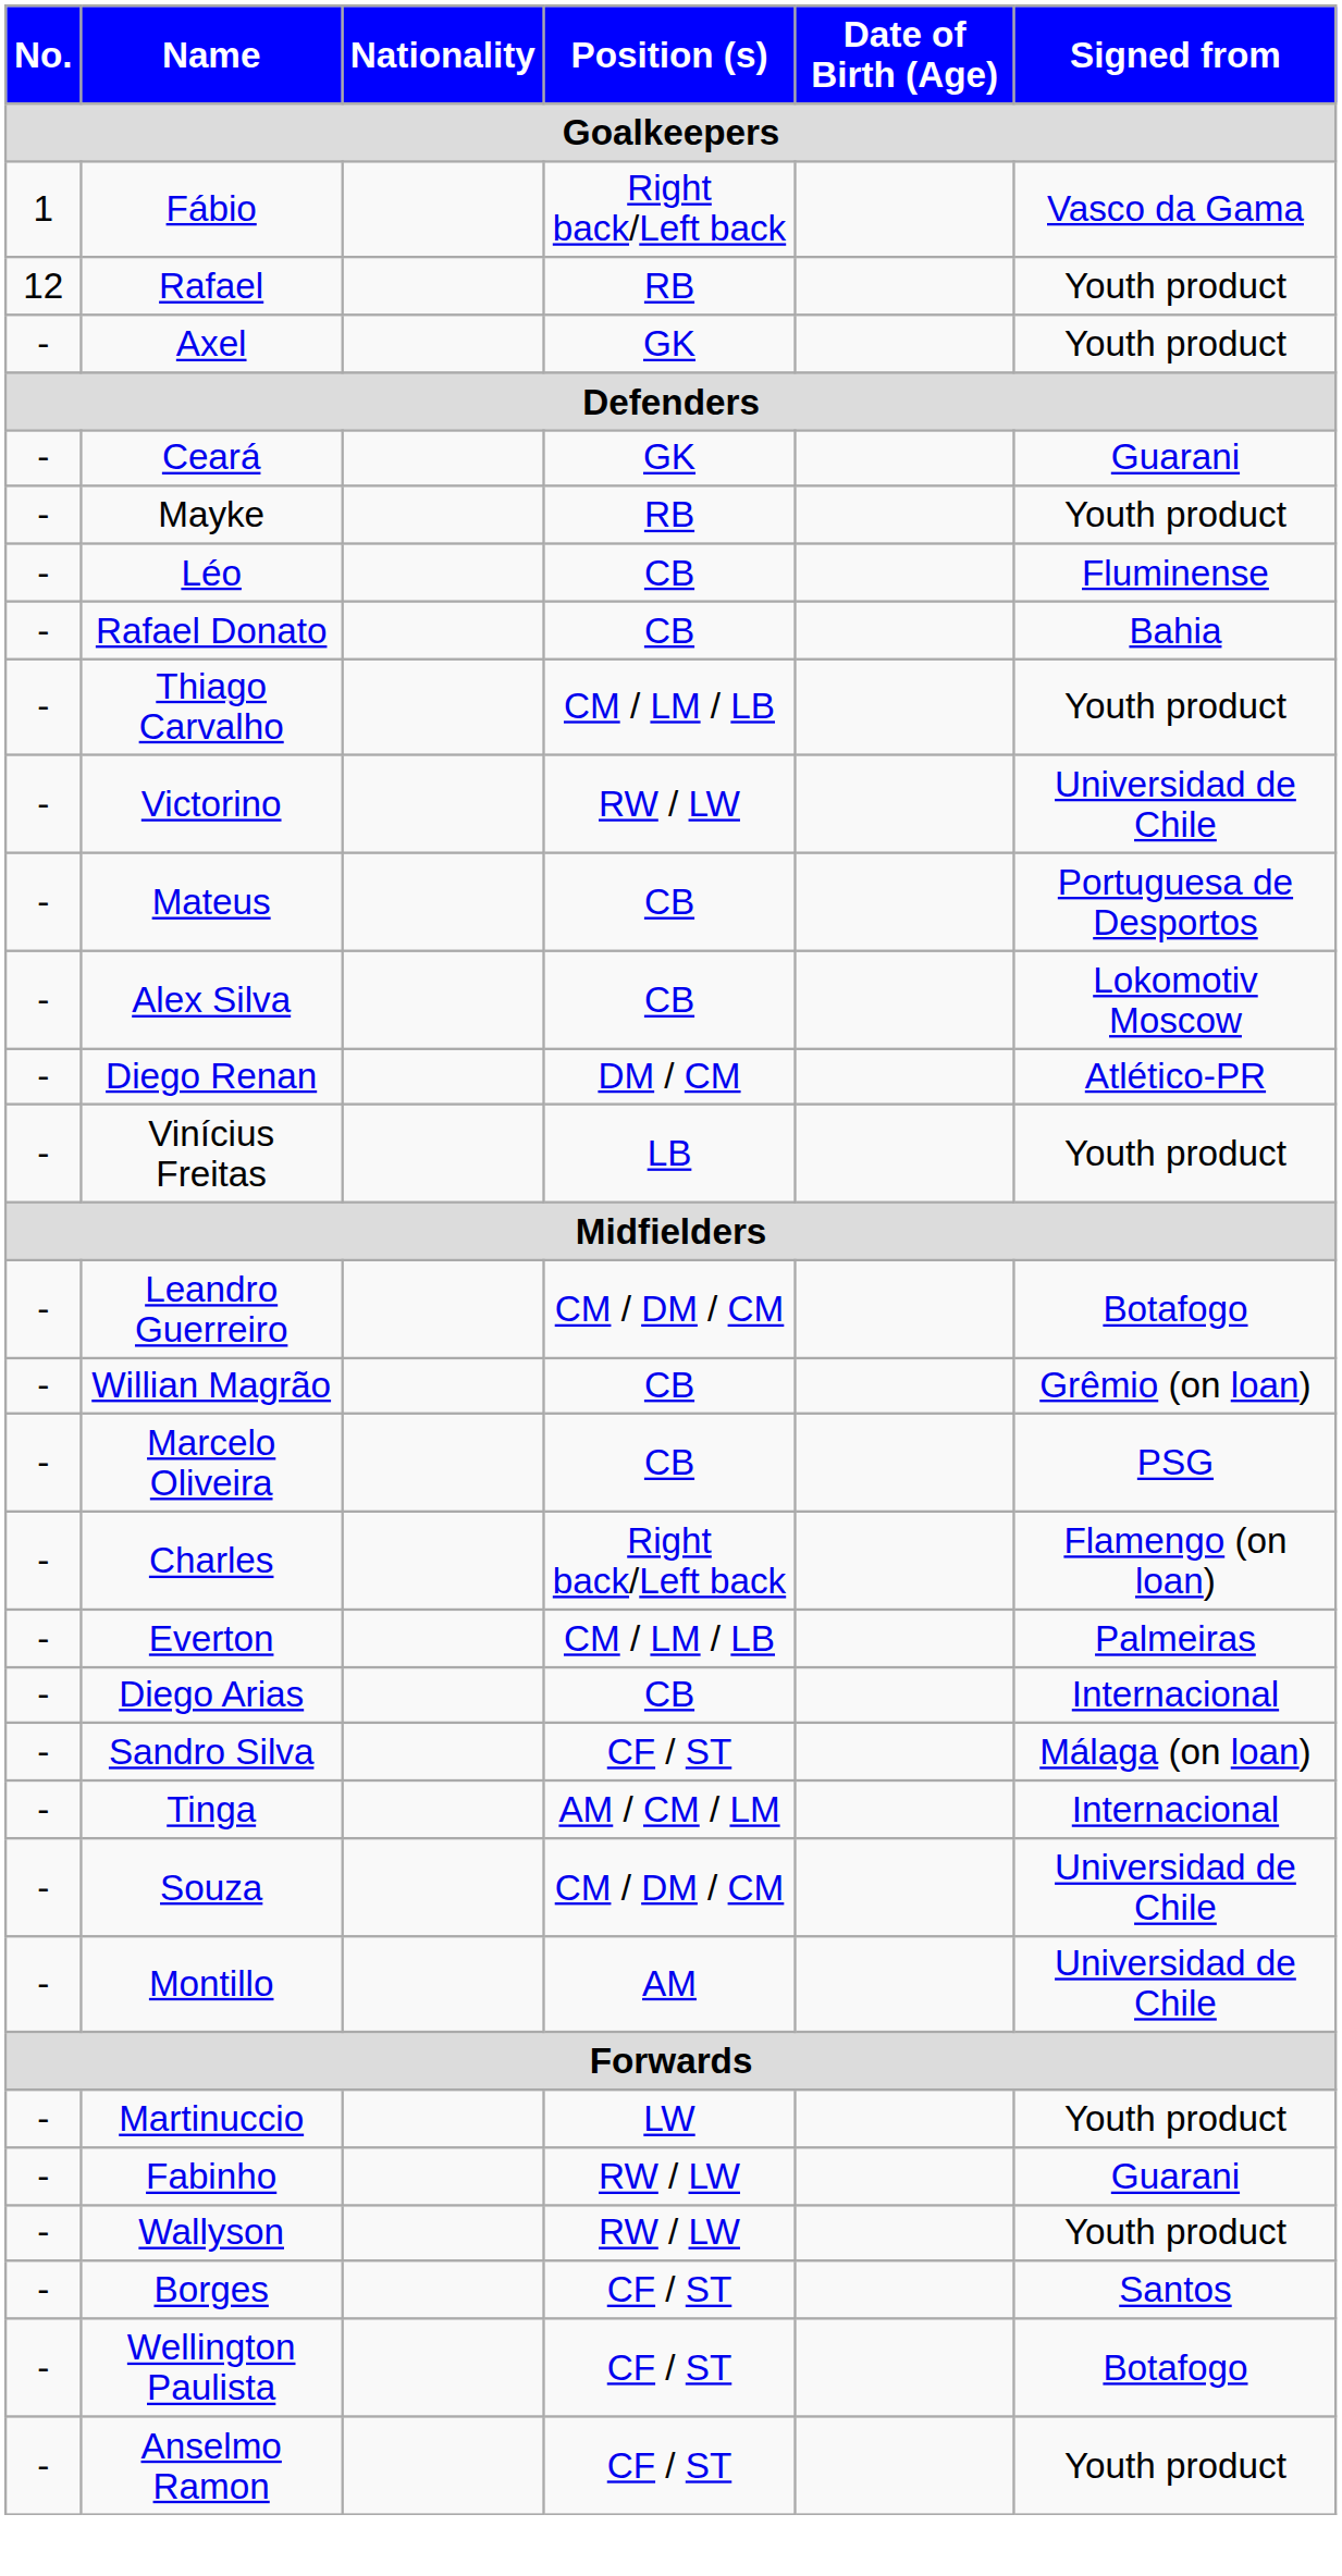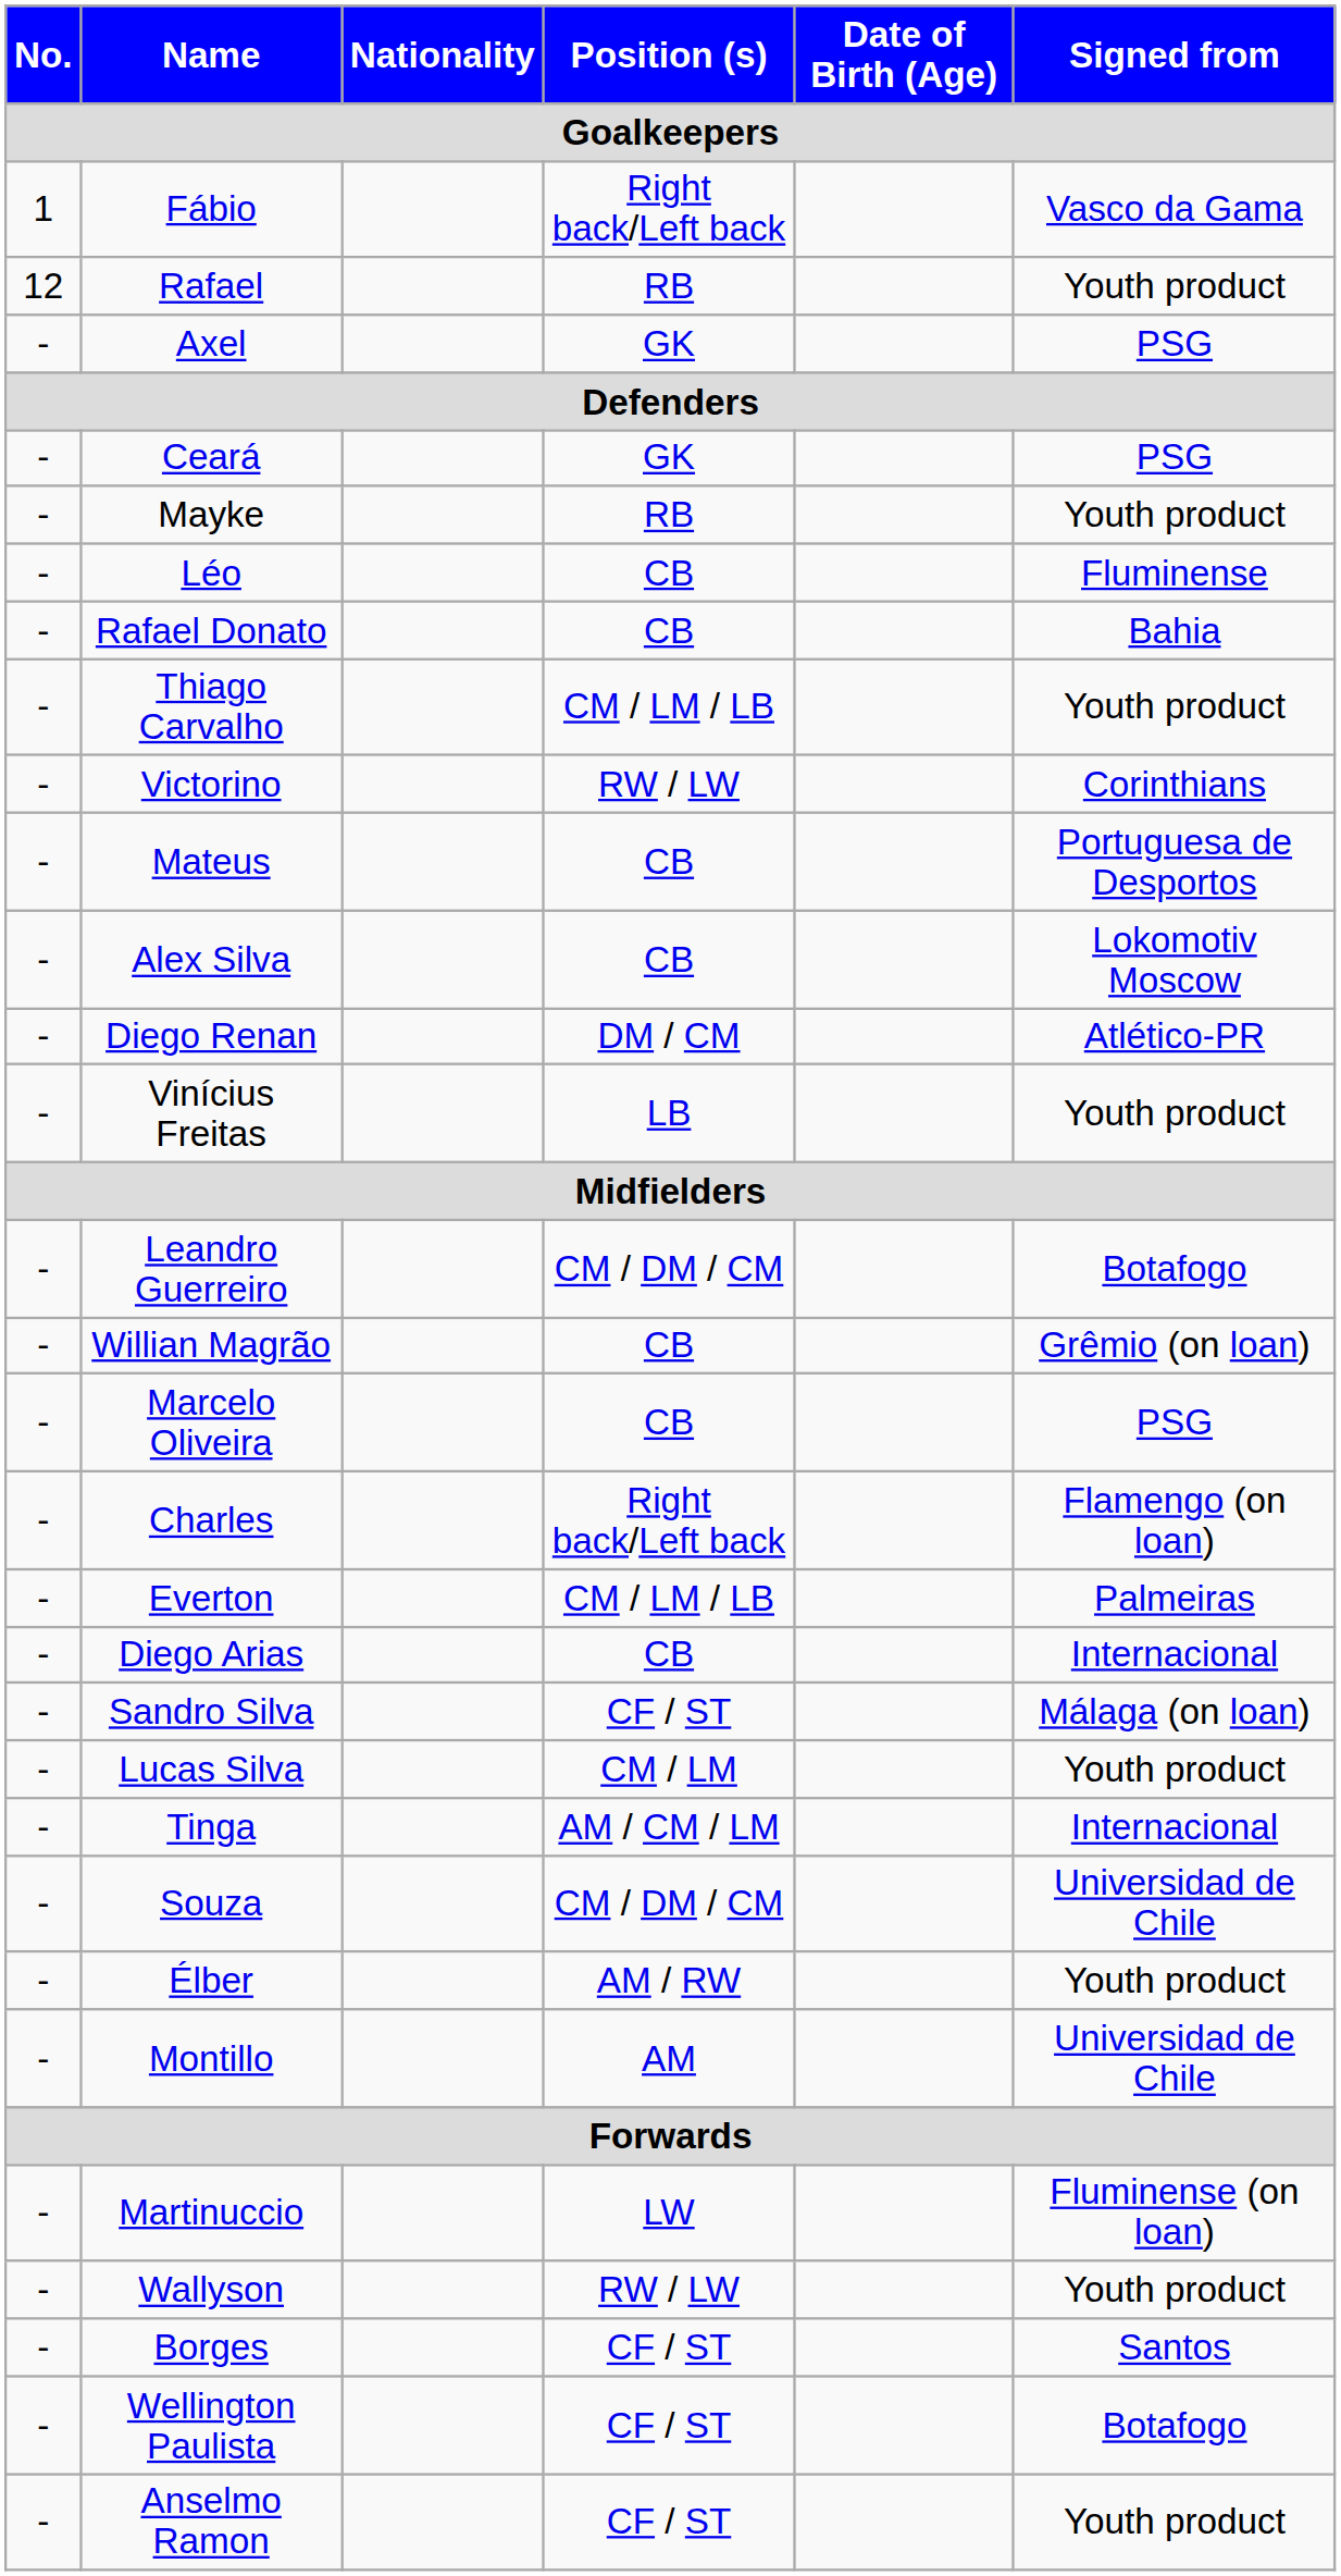Axel | Signed from: Youth product -> PSG
Ceará | Signed from: Guarani -> PSG
Victorino | Signed from: Universidad de Chile -> Corinthians
+ row: - | Lucas Silva | CM / LM | Youth product
+ row: - | Élber | AM / RW | Youth product
Martinuccio | Signed from: Youth product -> Fluminense (on loan)
- row: - | Fabinho | RW / LW | Guarani
